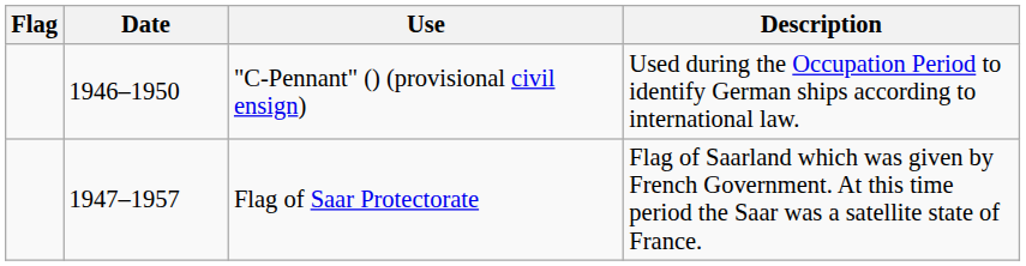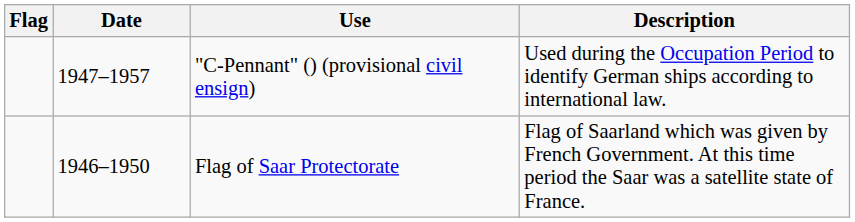"C-Pennant" () (provisional civil ensign) | Date: 1946–1950 -> 1947–1957
Flag of Saar Protectorate | Date: 1947–1957 -> 1946–1950
